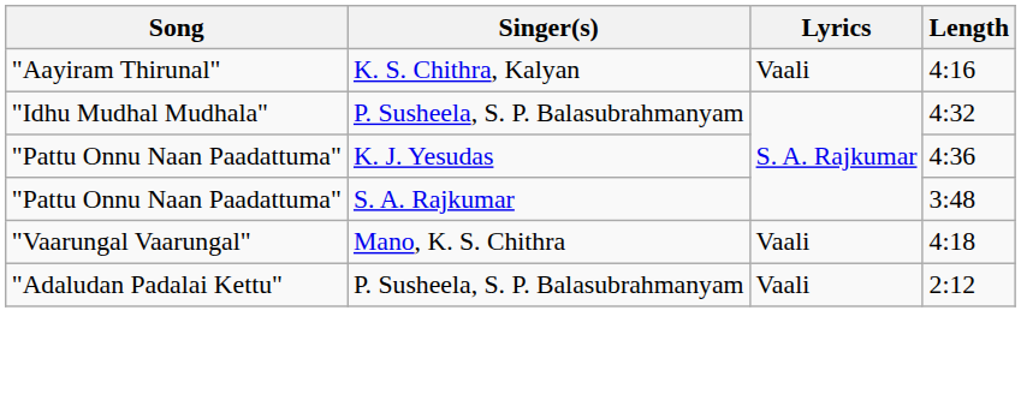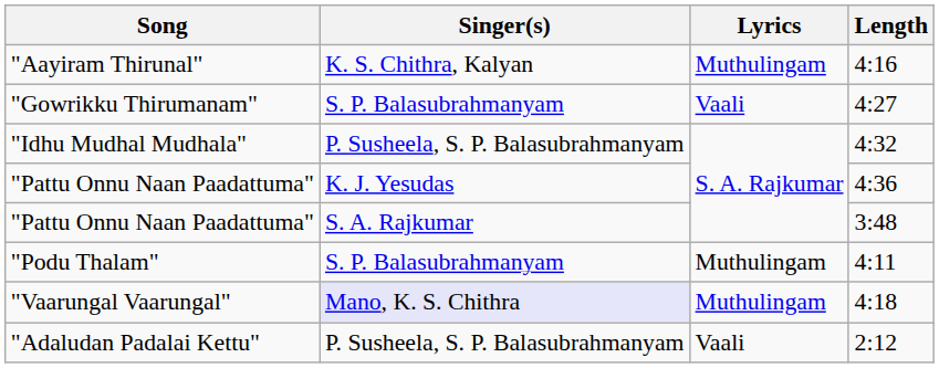4:16 | Lyrics: Vaali -> Muthulingam
+ row: "Gowrikku Thirumanam" | S. P. Balasubrahmanyam | Vaali | 4:27
+ row: "Podu Thalam" | S. P. Balasubrahmanyam | Muthulingam | 4:11
4:18 | Singer(s): no background -> lavender background
4:18 | Lyrics: Vaali -> Muthulingam
